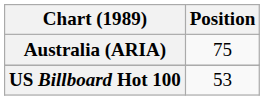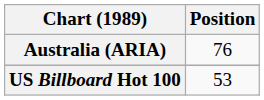Australia (ARIA) | Position: 75 -> 76
